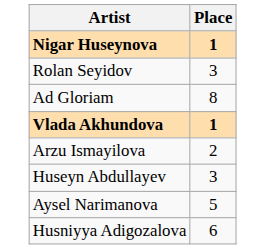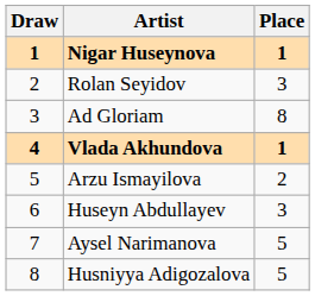+ column: Draw | 1 | 2 | 3 | 4 | 5 | 6 | 7 | 8
Husniyya Adigozalova | Place: 6 -> 5
